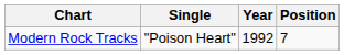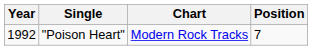columns swapped: Year <-> Chart
